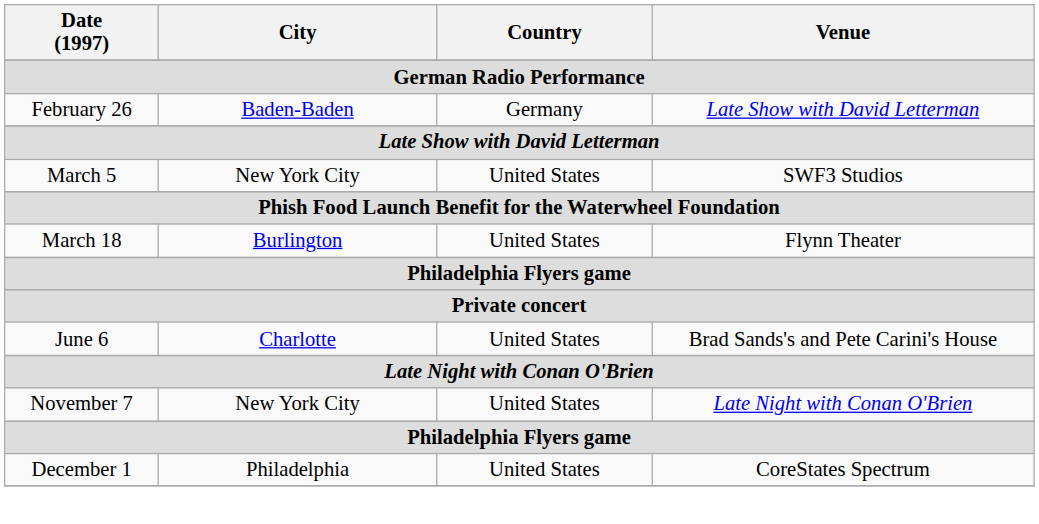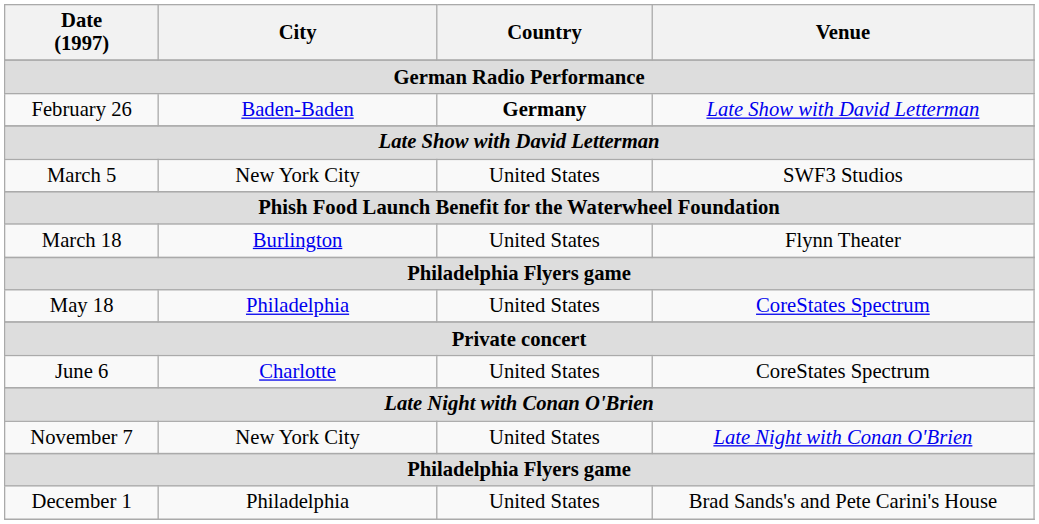February 26 | Country: normal -> bold
+ row: May 18 | Philadelphia | United States | CoreStates Spectrum
June 6 | Venue: Brad Sands's and Pete Carini's House -> CoreStates Spectrum
December 1 | Venue: CoreStates Spectrum -> Brad Sands's and Pete Carini's House
